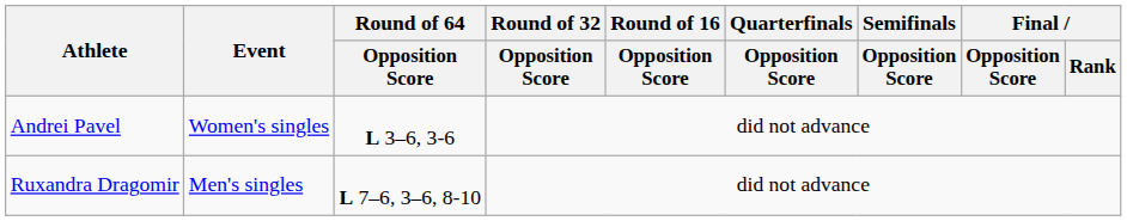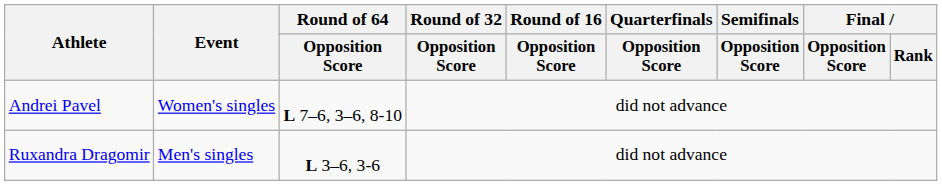Andrei Pavel | Round of 64 / Opposition Score: L 3–6, 3-6 -> L 7–6, 3–6, 8-10
Ruxandra Dragomir | Round of 64 / Opposition Score: L 7–6, 3–6, 8-10 -> L 3–6, 3-6
